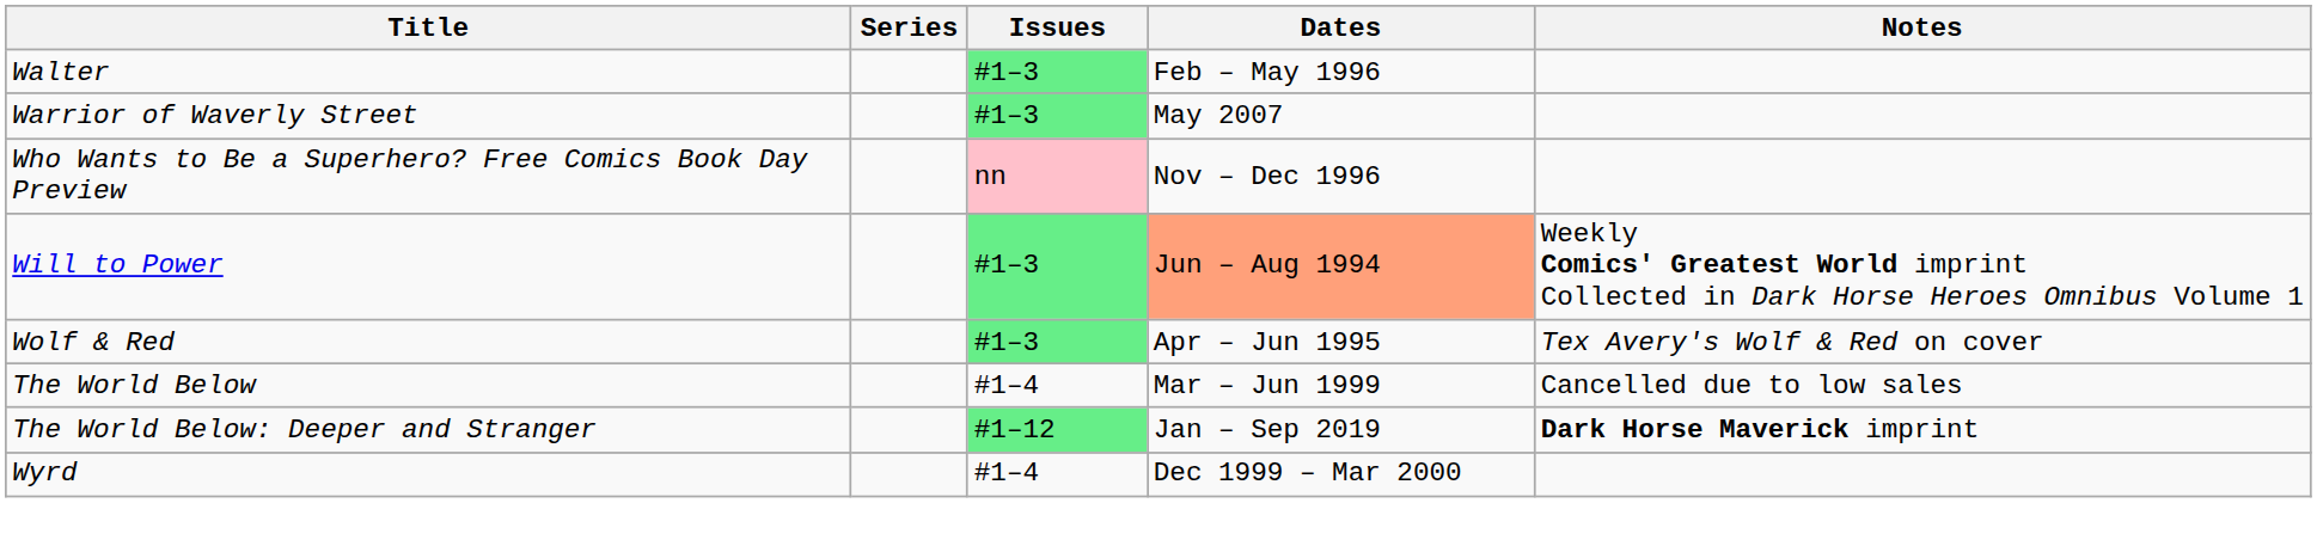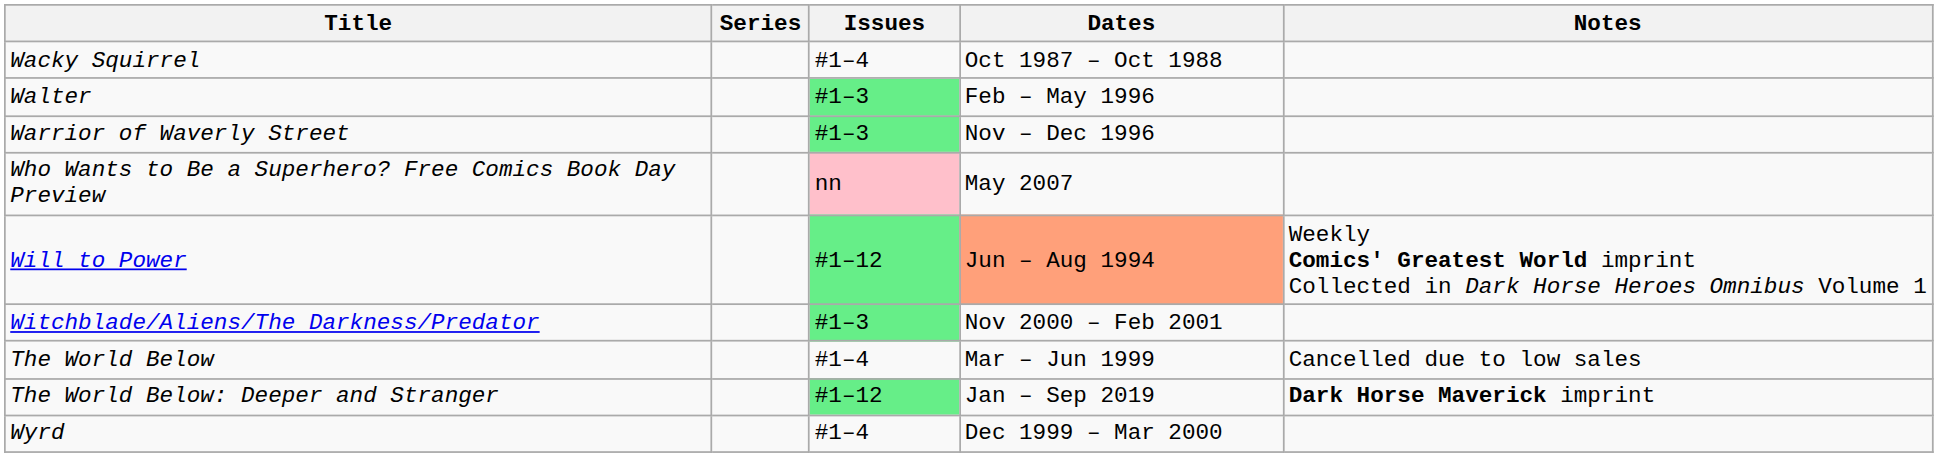+ row: Wacky Squirrel | #1–4 | Oct 1987 – Oct 1988
Warrior of Waverly Street | Dates: May 2007 -> Nov – Dec 1996
Who Wants to Be a Superhero? Free Comics Book Day Preview | Dates: Nov – Dec 1996 -> May 2007
Will to Power | Issues: #1–3 -> #1–12
+ row: Witchblade/Aliens/The Darkness/Predator | #1–3 | Nov 2000 – Feb 2001
- row: Wolf & Red | #1–3 | Apr – Jun 1995 | Tex Avery's Wolf & Red on cover
